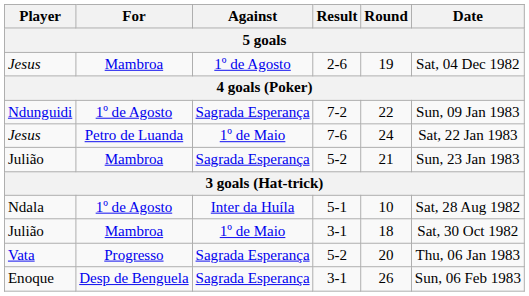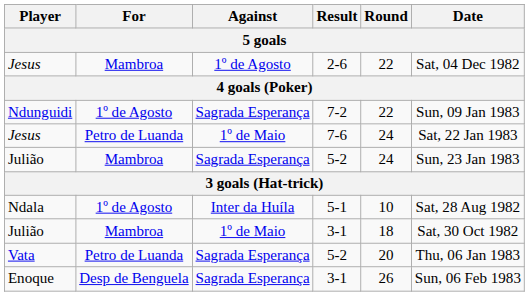Jesus / 2-6 | Round: 19 -> 22
Julião / 5-2 | Round: 21 -> 24
Vata | For: Progresso -> Petro de Luanda
